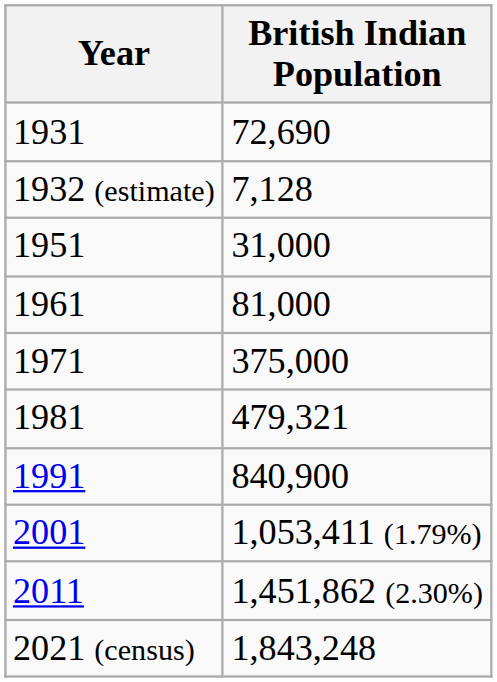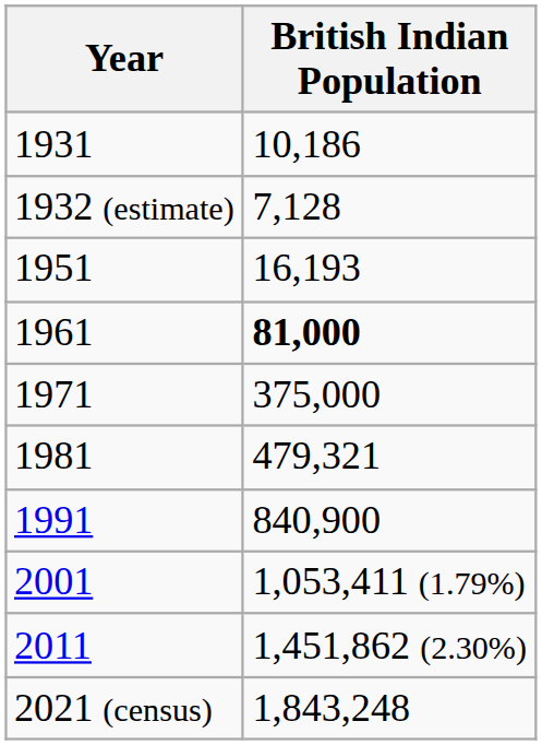1931 | British Indian Population: 72,690 -> 10,186
1951 | British Indian Population: 31,000 -> 16,193
1961 | British Indian Population: normal -> bold
